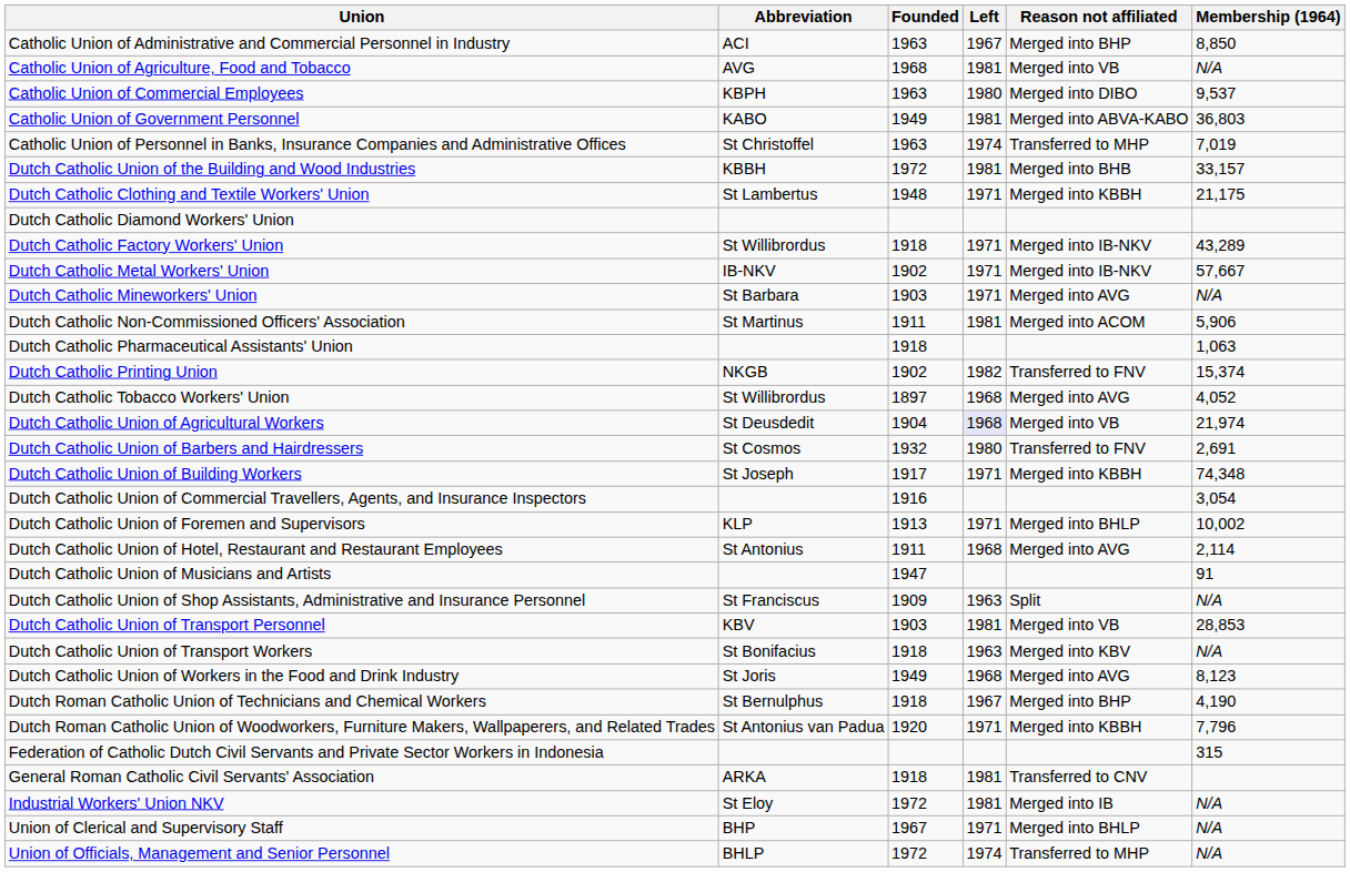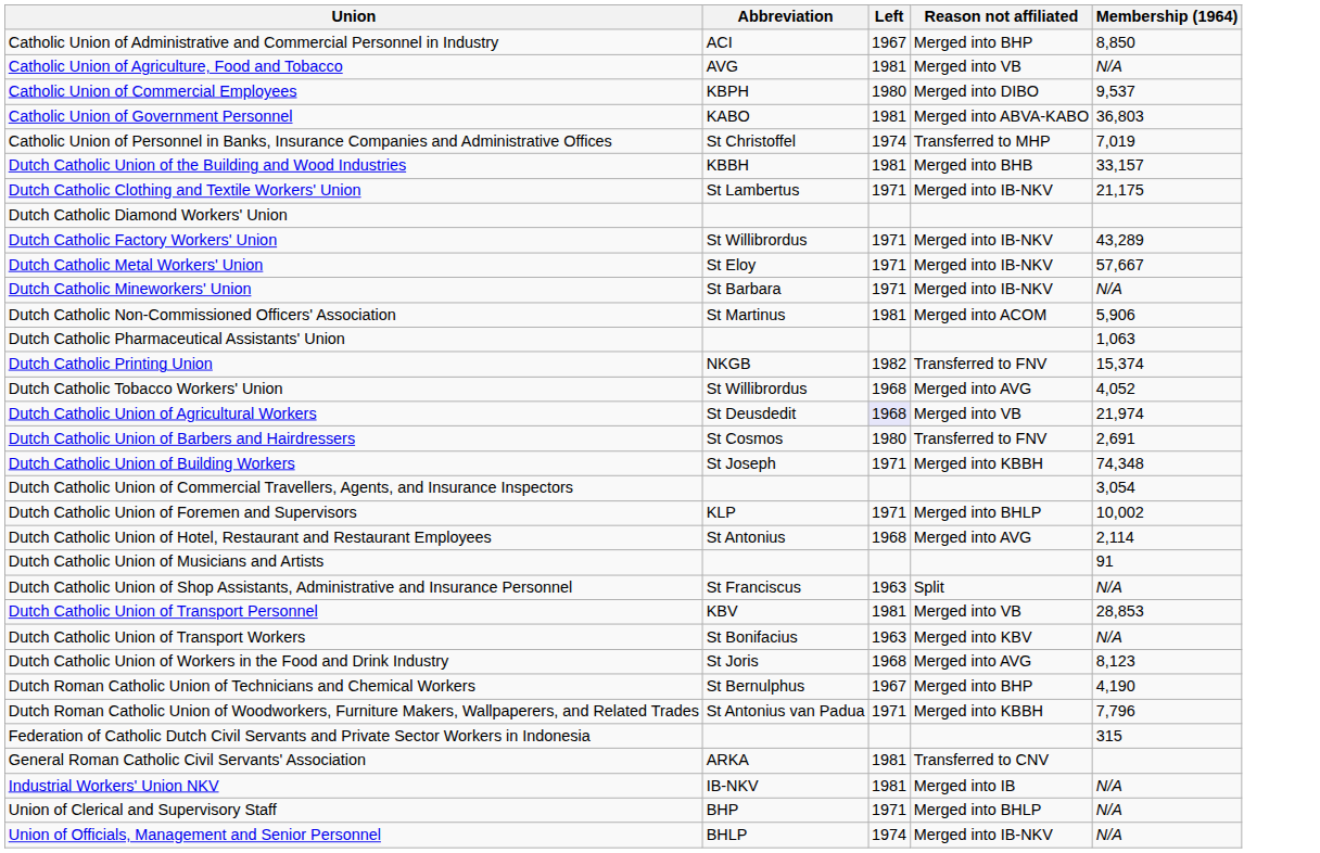- column: Founded | 1963 | 1968 | 1963 | 1949 | 1963 | 1972 | 1948 | 1918 | 1902 | 1903 | 1911 | 1918 | 1902 | 1897 | 1904 | 1932 | 1917 | 1916 | 1913 | 1911 | 1947 | 1909 | 1903 | 1918 | 1949 | 1918 | 1920 | 1918 | 1972 | 1967 | 1972
Dutch Catholic Clothing and Textile Workers' Union | Reason not affiliated: Merged into KBBH -> Merged into IB-NKV
Dutch Catholic Metal Workers' Union | Abbreviation: IB-NKV -> St Eloy
Dutch Catholic Mineworkers' Union | Reason not affiliated: Merged into AVG -> Merged into IB-NKV
Industrial Workers' Union NKV | Abbreviation: St Eloy -> IB-NKV
Union of Officials, Management and Senior Personnel | Reason not affiliated: Transferred to MHP -> Merged into IB-NKV
